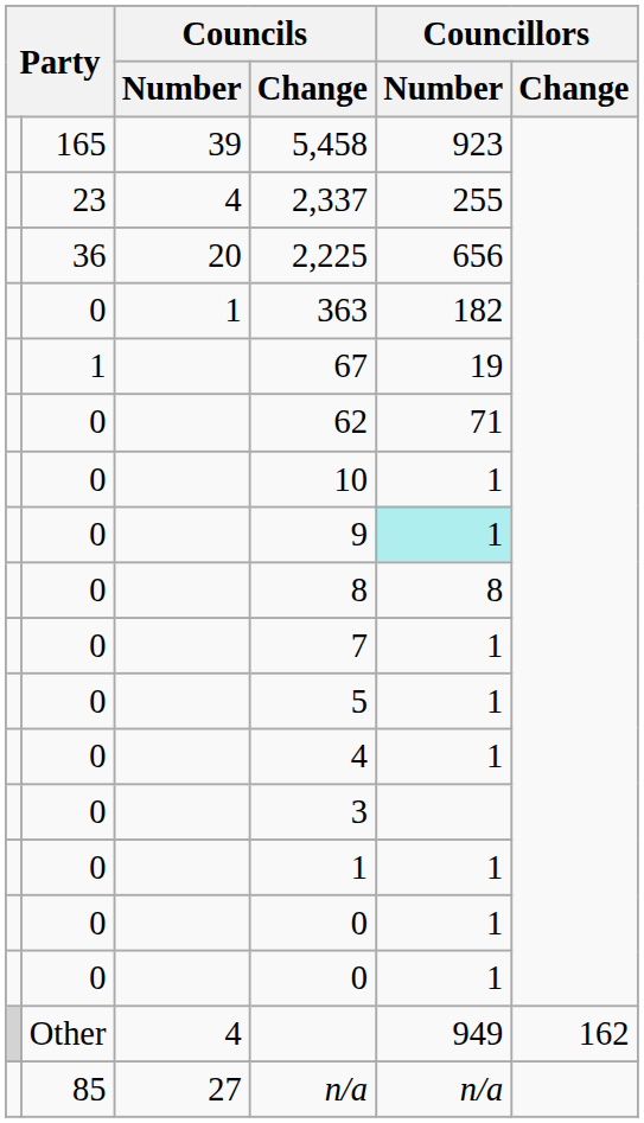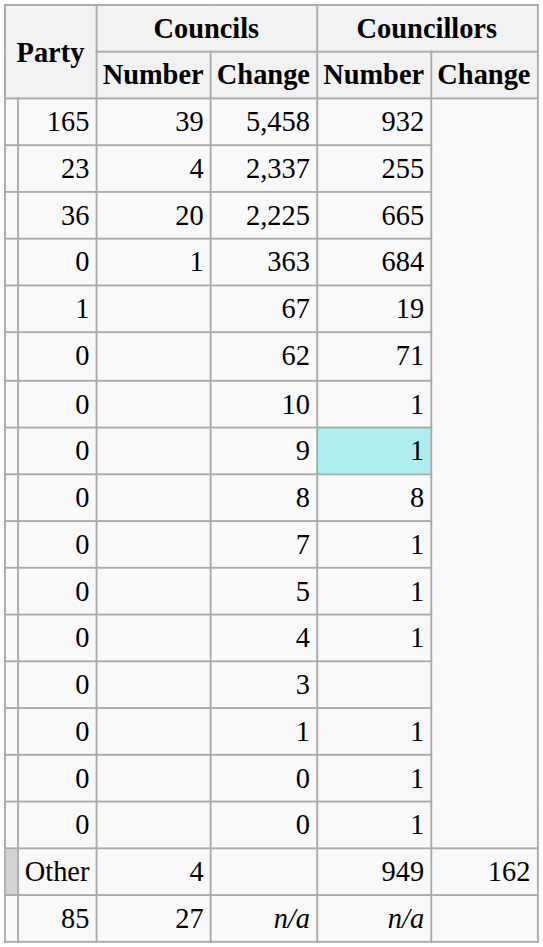5,458 | Councillors / Number: 923 -> 932
2,225 | Councillors / Number: 656 -> 665
363 | Councillors / Number: 182 -> 684
